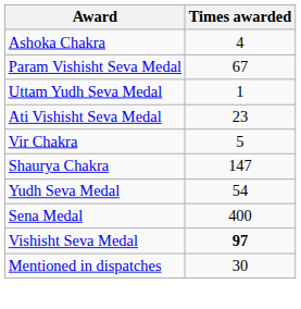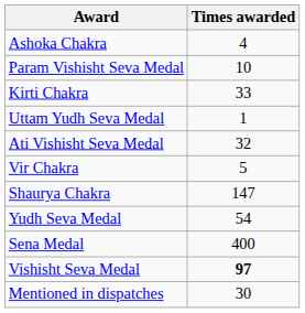Param Vishisht Seva Medal | Times awarded: 67 -> 10
+ row: Kirti Chakra | 33
Ati Vishisht Seva Medal | Times awarded: 23 -> 32
